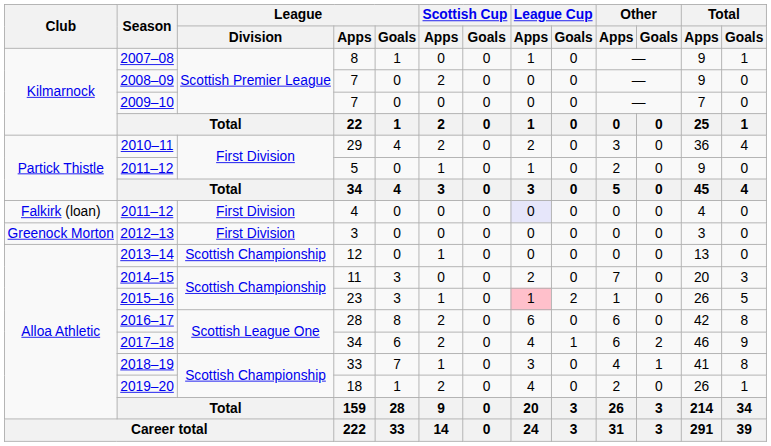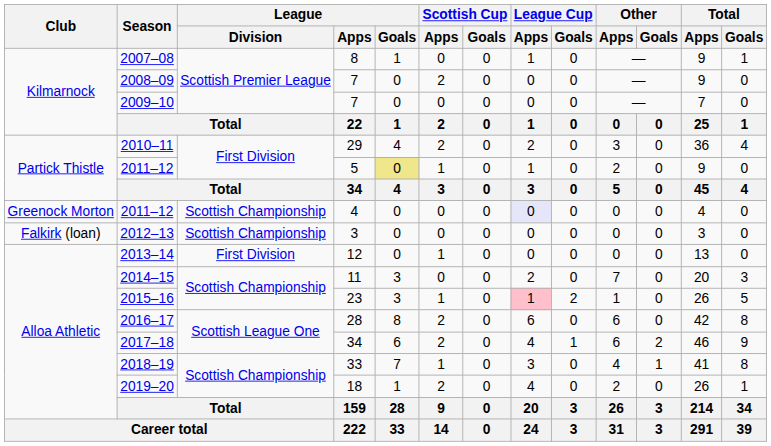2011–12 / 5 | League / Goals: no background -> khaki background
2011–12 / 4 | Club: Falkirk (loan) -> Greenock Morton
2011–12 / 4 | League / Division: First Division -> Scottish Championship
2012–13 | Club: Greenock Morton -> Falkirk (loan)
2012–13 | League / Division: First Division -> Scottish Championship
2013–14 | League / Division: Scottish Championship -> First Division
